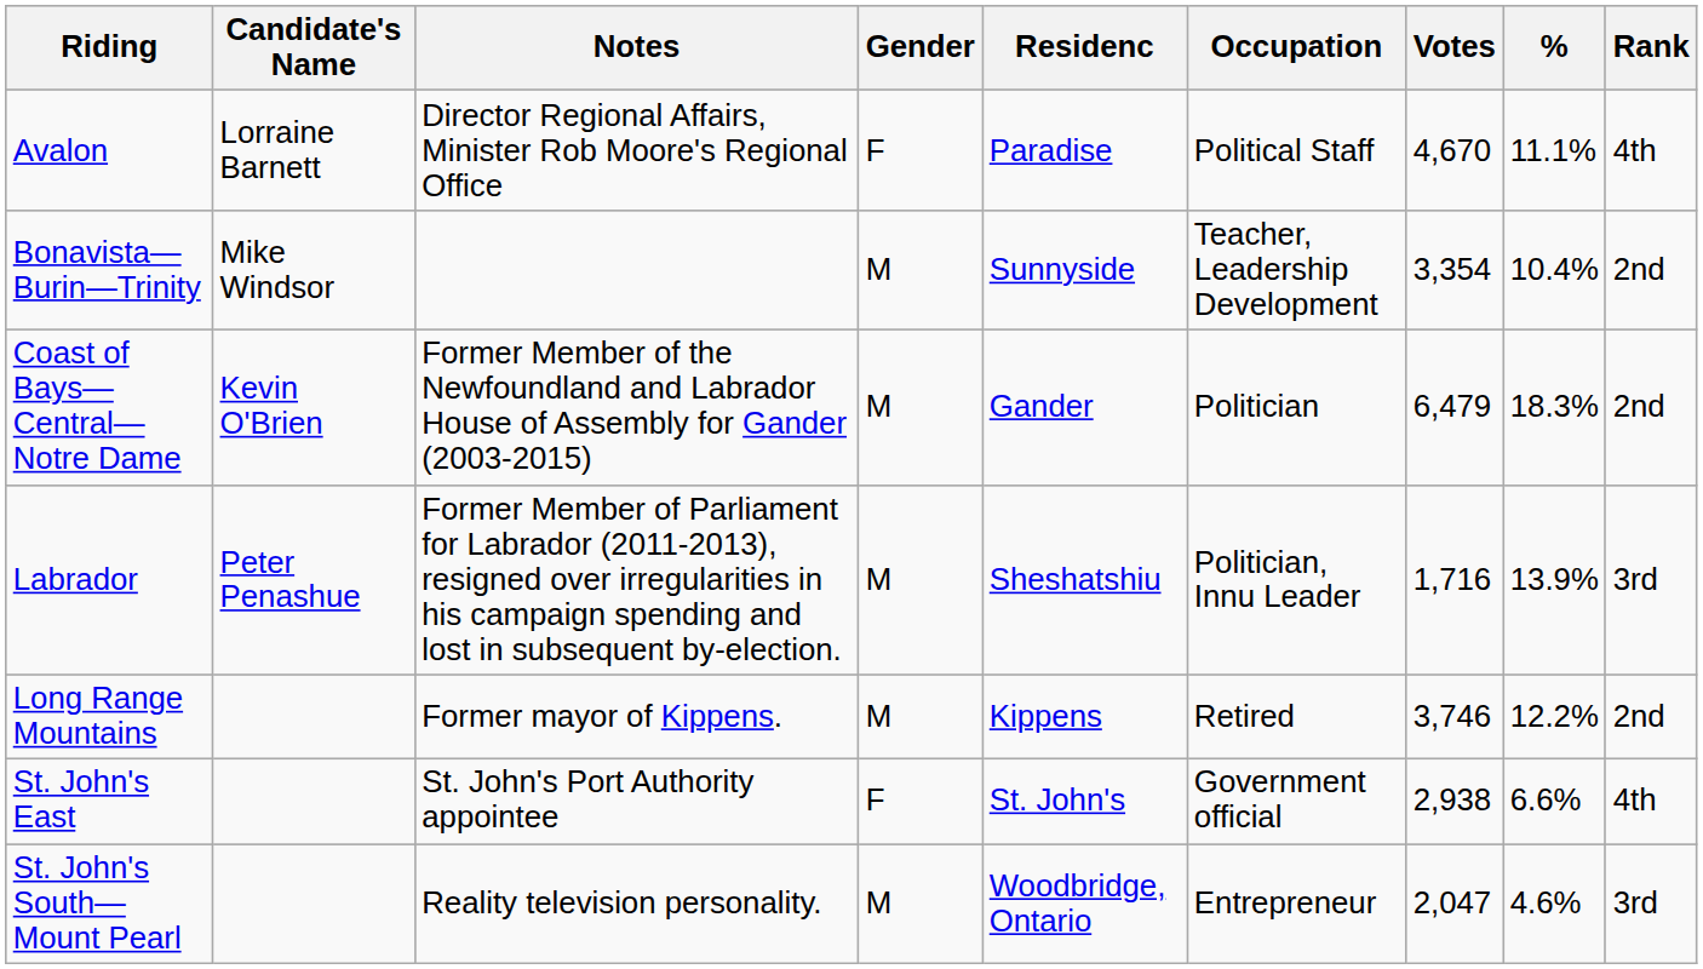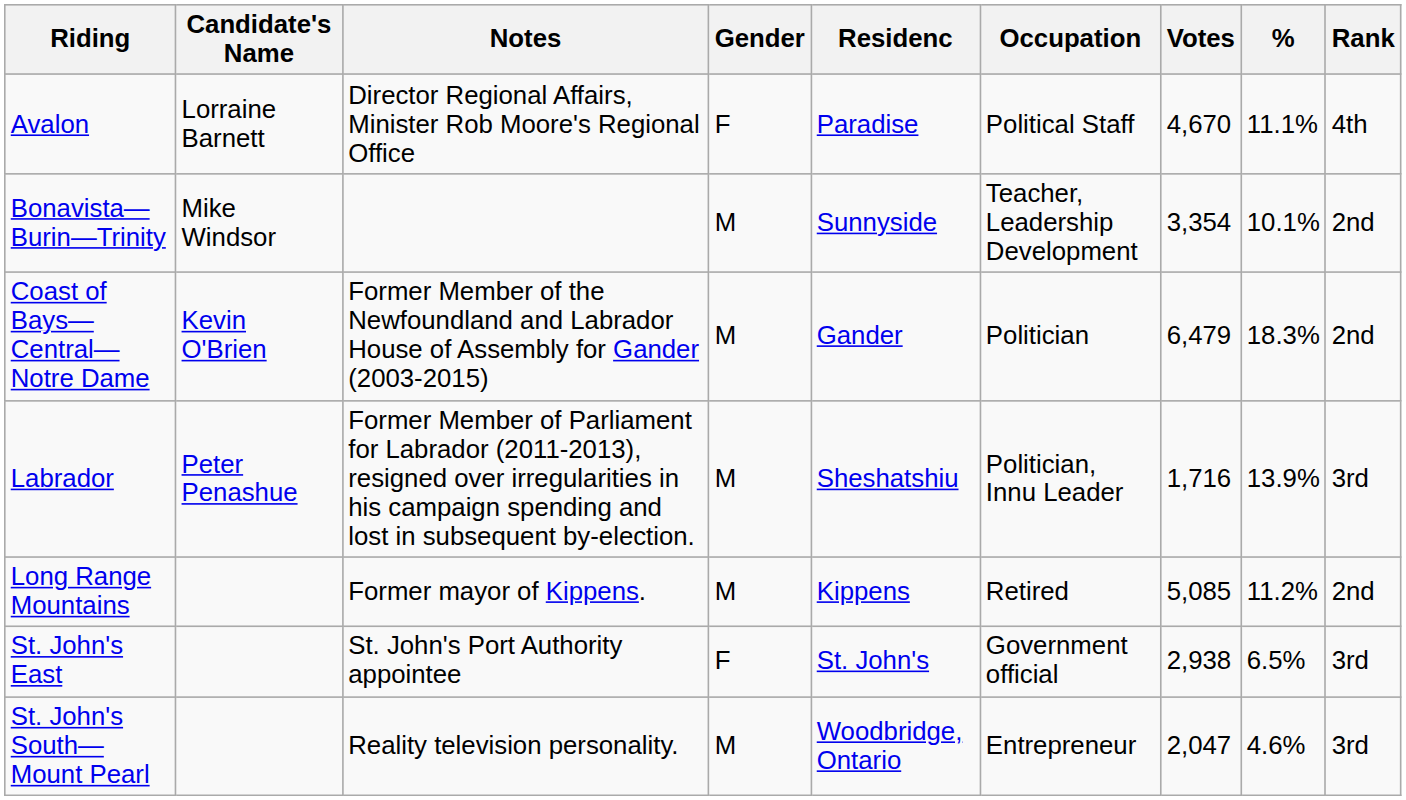Bonavista—Burin—Trinity | %: 10.4% -> 10.1%
Long Range Mountains | Votes: 3,746 -> 5,085
Long Range Mountains | %: 12.2% -> 11.2%
St. John's East | %: 6.6% -> 6.5%
St. John's East | Rank: 4th -> 3rd
